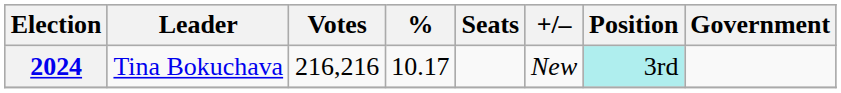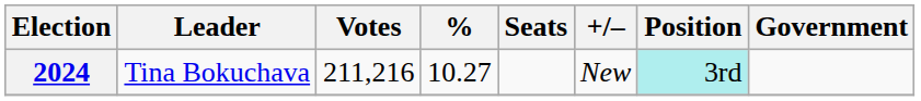2024 | Votes: 216,216 -> 211,216
2024 | %: 10.17 -> 10.27
